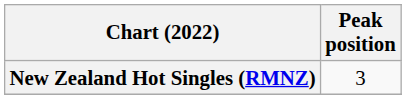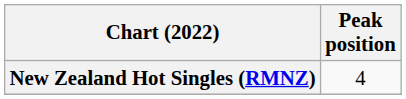New Zealand Hot Singles (RMNZ) | Peak position: 3 -> 4
